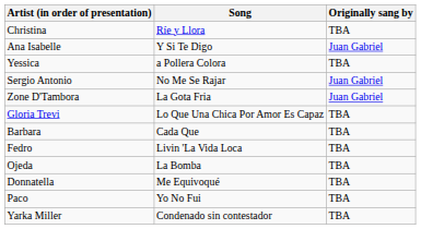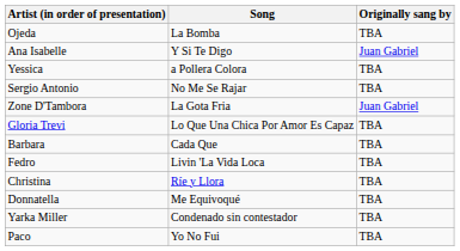rows swapped: Ojeda <-> Christina
Sergio Antonio | Originally sang by: Juan Gabriel -> TBA
rows swapped: Paco <-> Yarka Miller
